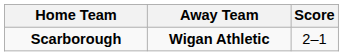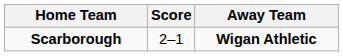columns swapped: Score <-> Away Team
